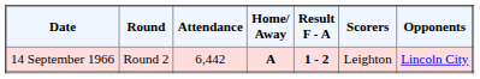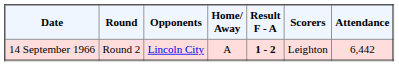columns swapped: Opponents <-> Attendance
14 September 1966 | Home/ Away: bold -> normal
